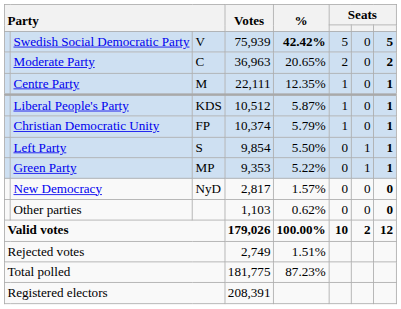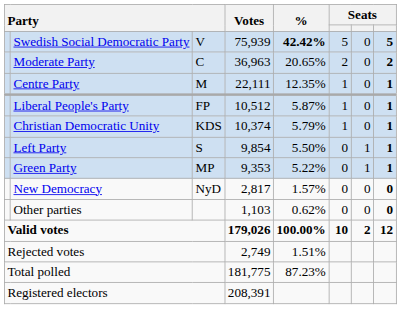Liberal People's Party | column 3: KDS -> FP
Christian Democratic Unity | column 3: FP -> KDS
